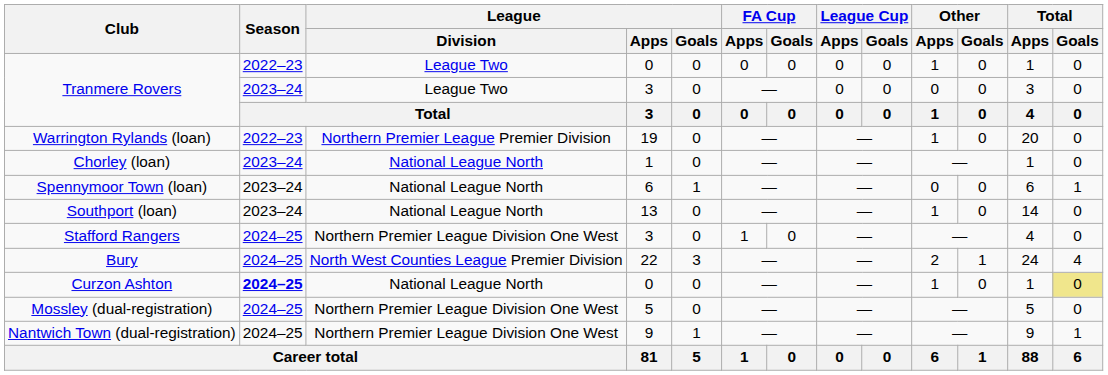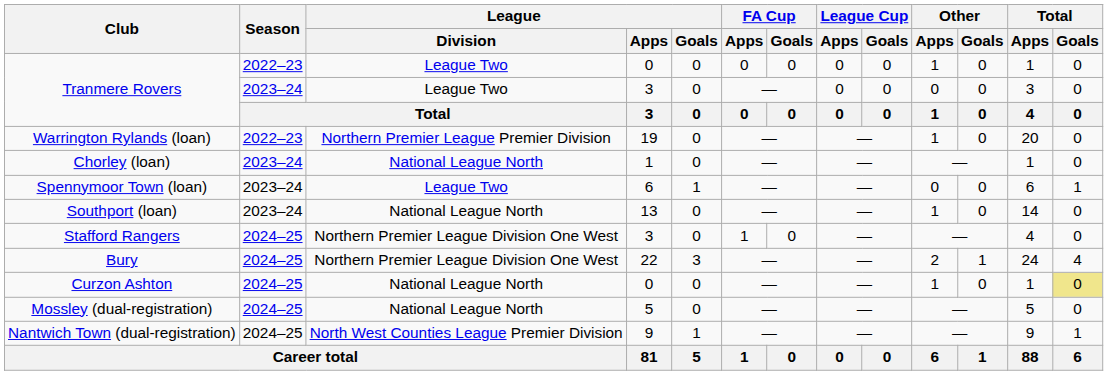Spennymoor Town (loan) | League / Division: National League North -> League Two
Bury | League / Division: North West Counties League Premier Division -> Northern Premier League Division One West
Curzon Ashton | Season: bold -> normal
Mossley (dual-registration) | League / Division: Northern Premier League Division One West -> National League North
Nantwich Town (dual-registration) | League / Division: Northern Premier League Division One West -> North West Counties League Premier Division
